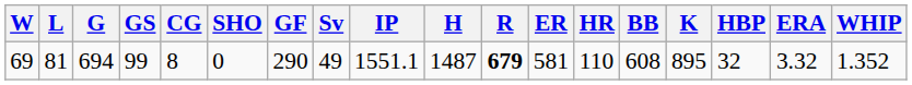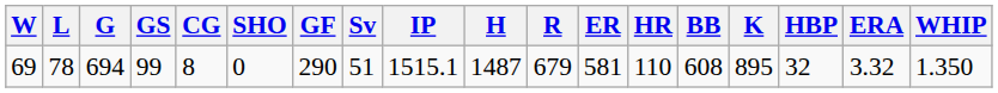69 | L: 81 -> 78
69 | Sv: 49 -> 51
69 | IP: 1551.1 -> 1515.1
69 | R: bold -> normal
69 | WHIP: 1.352 -> 1.350
